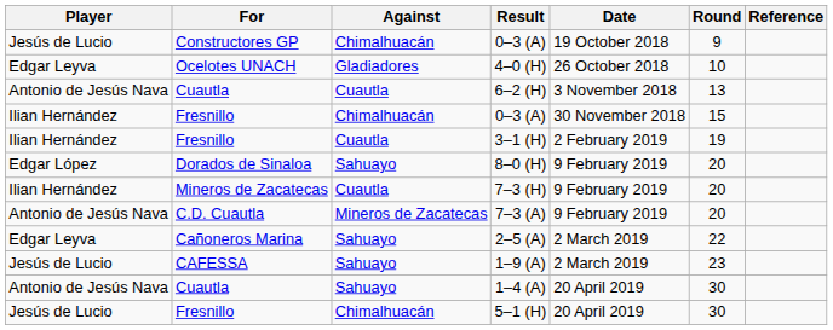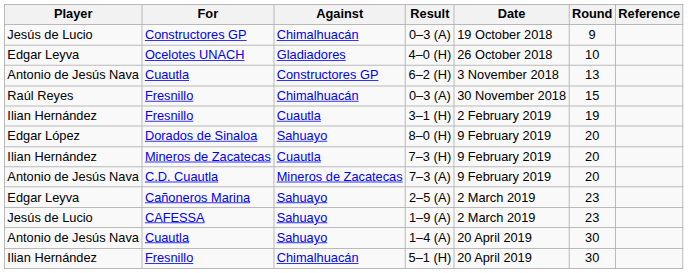6–2 (H) | Against: Cuautla -> Constructores GP
Fresnillo / 0–3 (A) | Player: Ilian Hernández -> Raúl Reyes
2–5 (A) | Round: 22 -> 23
5–1 (H) | Player: Jesús de Lucio -> Ilian Hernández
